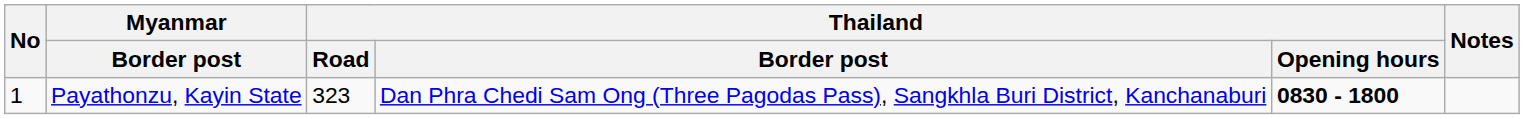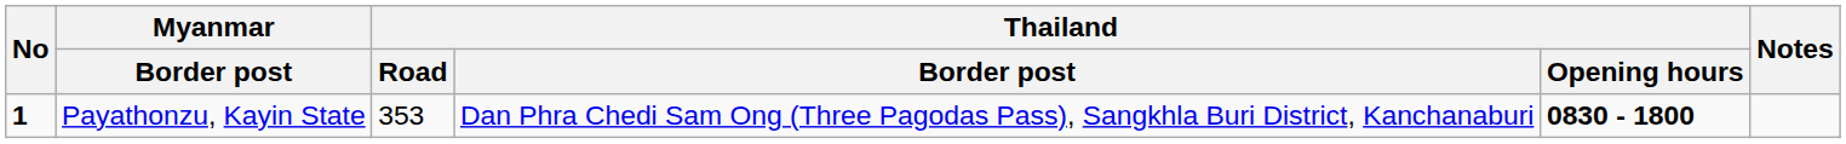Payathonzu, Kayin State | No: normal -> bold
Payathonzu, Kayin State | Thailand / Road: 323 -> 353
